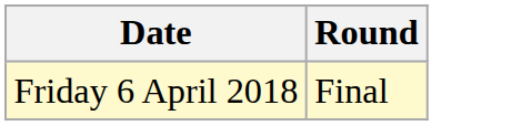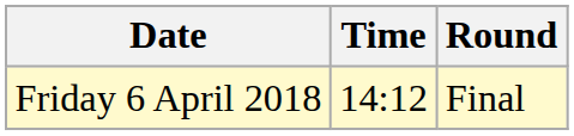+ column: Time | 14:12
